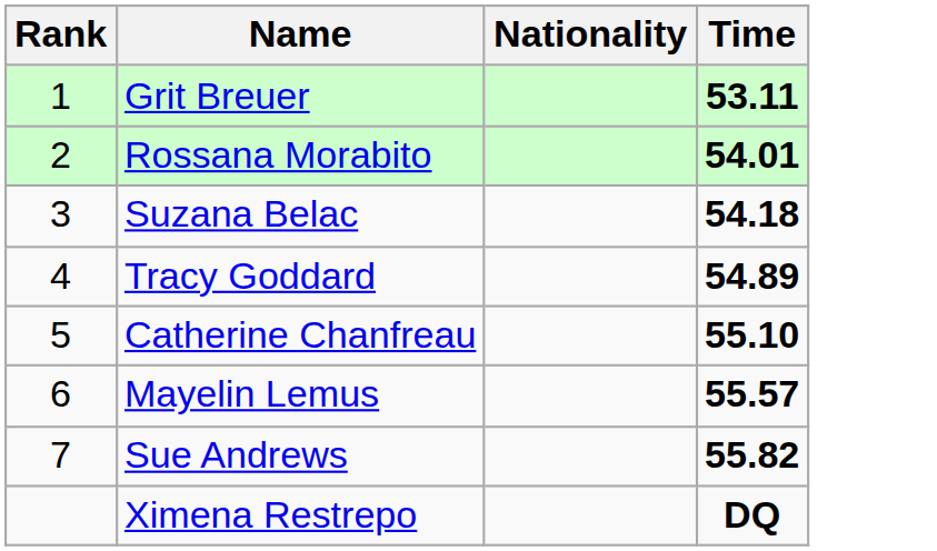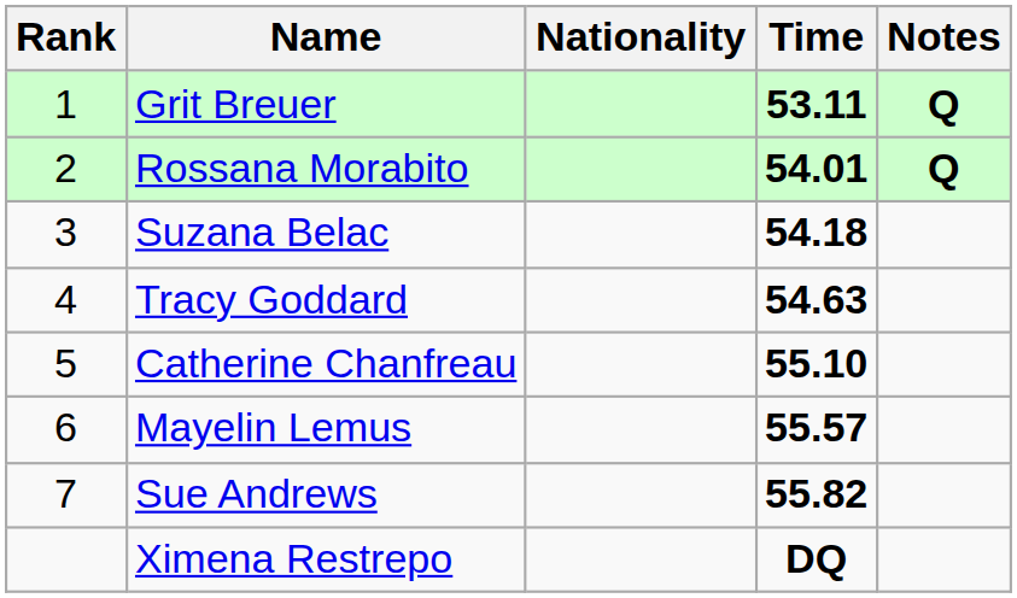+ column: Notes | Q | Q
Tracy Goddard | Time: 54.89 -> 54.63
